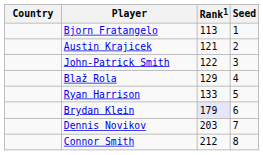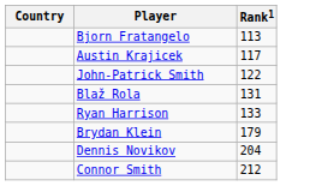- column: Seed | 1 | 2 | 3 | 4 | 5 | 6 | 7 | 8
Austin Krajicek | Rank1: 121 -> 117
Blaž Rola | Rank1: 129 -> 131
Brydan Klein | Rank1: lavender background -> no background
Dennis Novikov | Rank1: 203 -> 204
